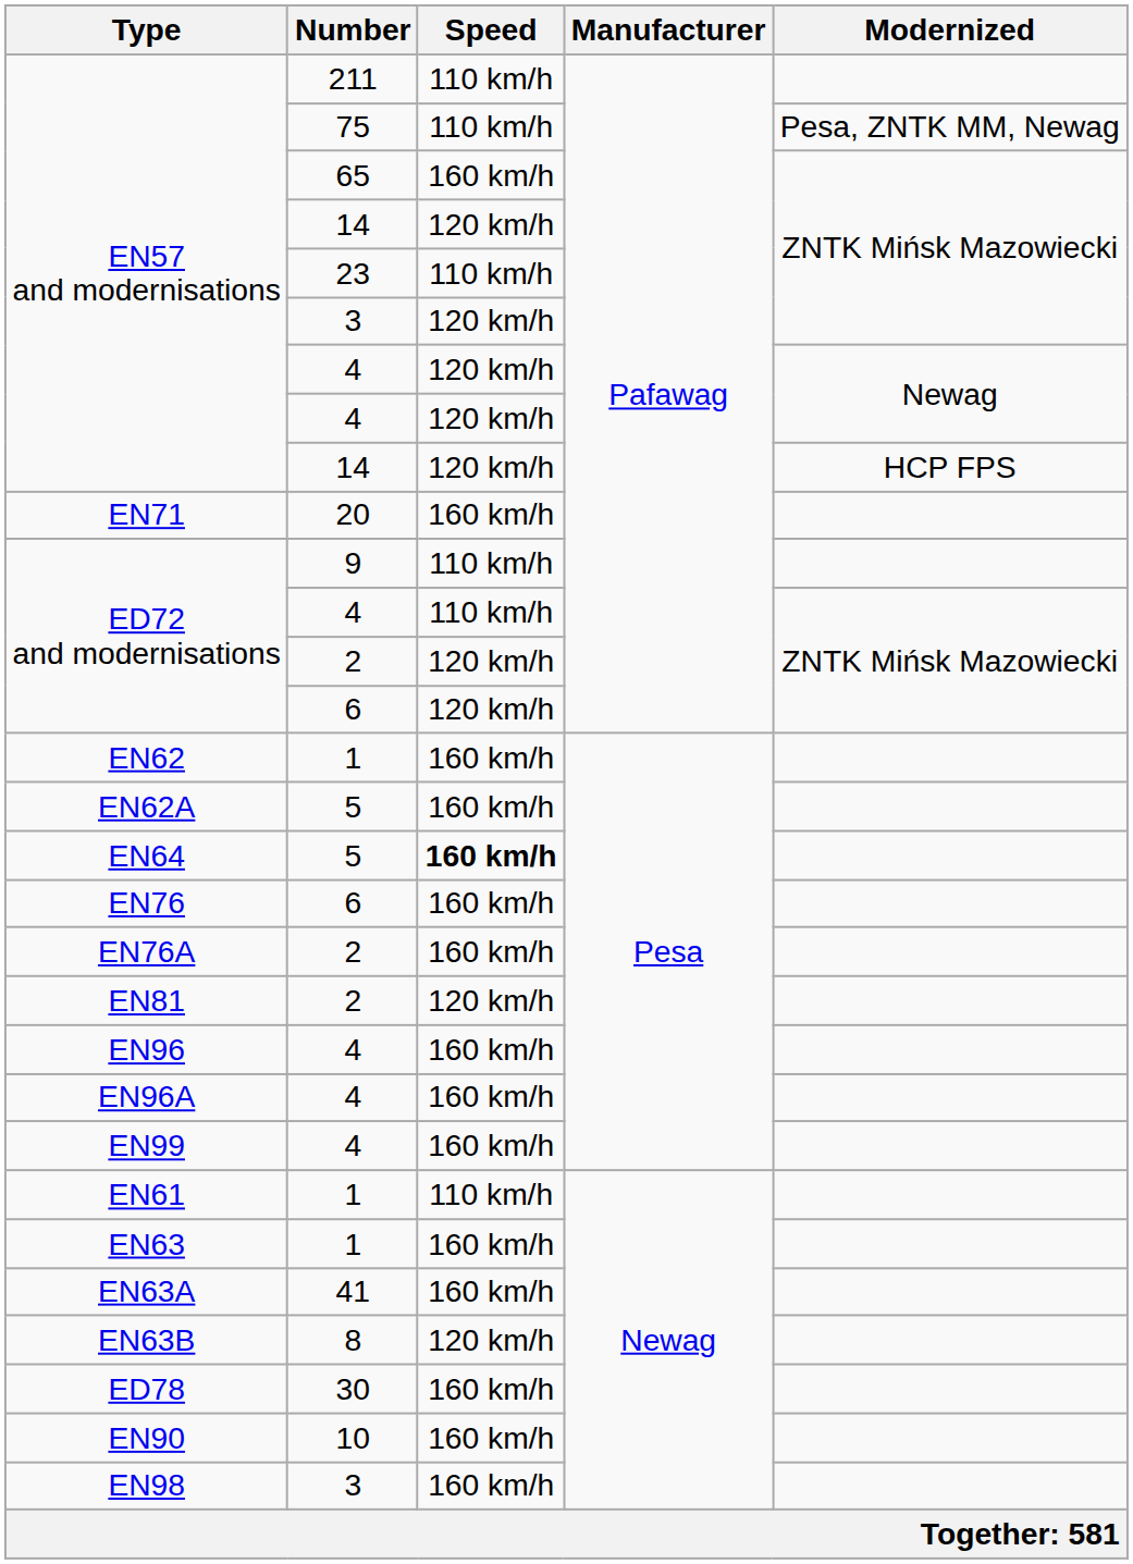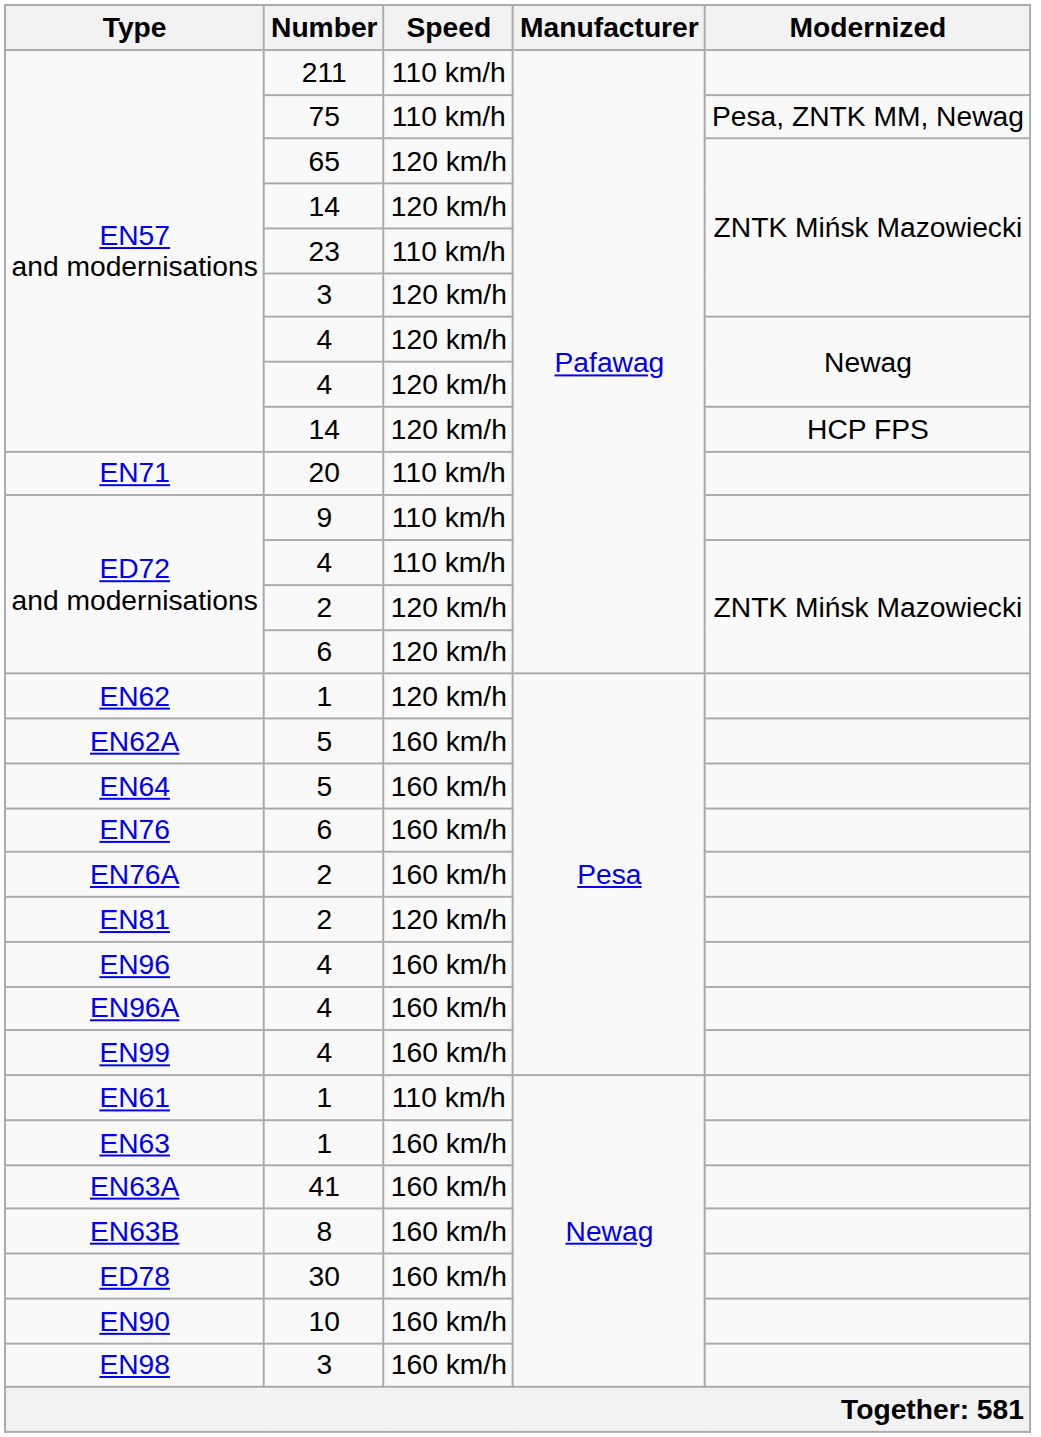EN57 and modernisations / 65 | Speed: 160 km/h -> 120 km/h
EN71 | Speed: 160 km/h -> 110 km/h
EN62 | Speed: 160 km/h -> 120 km/h
EN64 | Speed: bold -> normal
EN63B | Speed: 120 km/h -> 160 km/h
